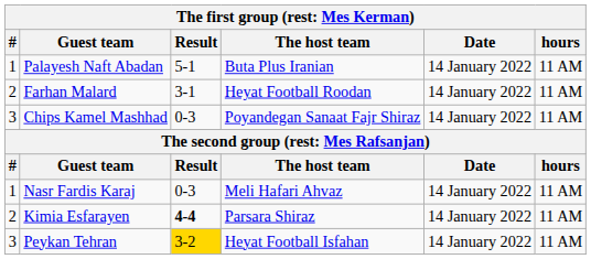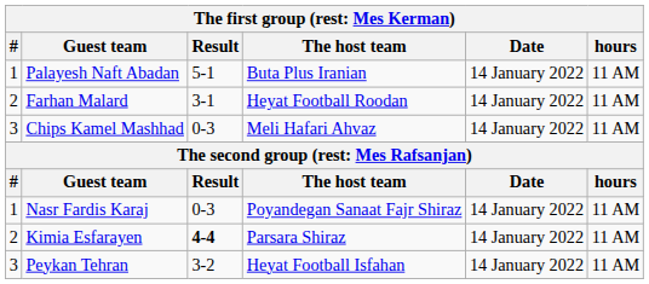Chips Kamel Mashhad | The host team: Poyandegan Sanaat Fajr Shiraz -> Meli Hafari Ahvaz
Nasr Fardis Karaj | The host team: Meli Hafari Ahvaz -> Poyandegan Sanaat Fajr Shiraz
Peykan Tehran | Result: gold background -> no background
